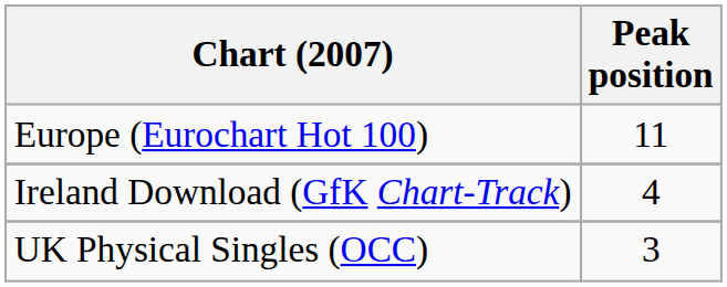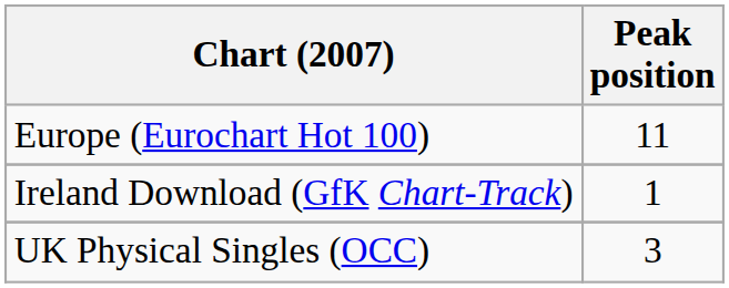Ireland Download (GfK Chart-Track) | Peak position: 4 -> 1
